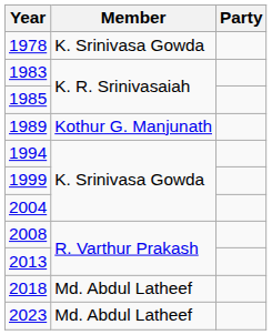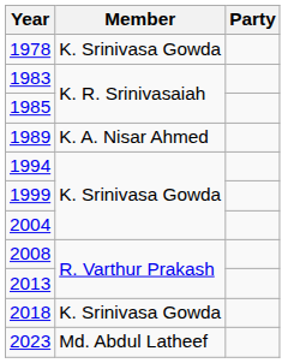1989 | Member: Kothur G. Manjunath -> K. A. Nisar Ahmed
2018 | Member: Md. Abdul Latheef -> K. Srinivasa Gowda
